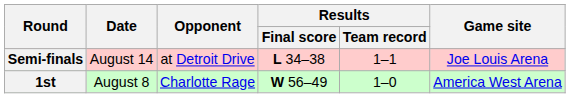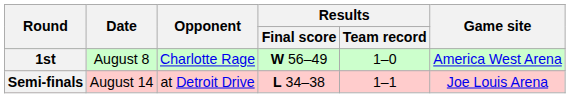rows swapped: 1st <-> Semi-finals
